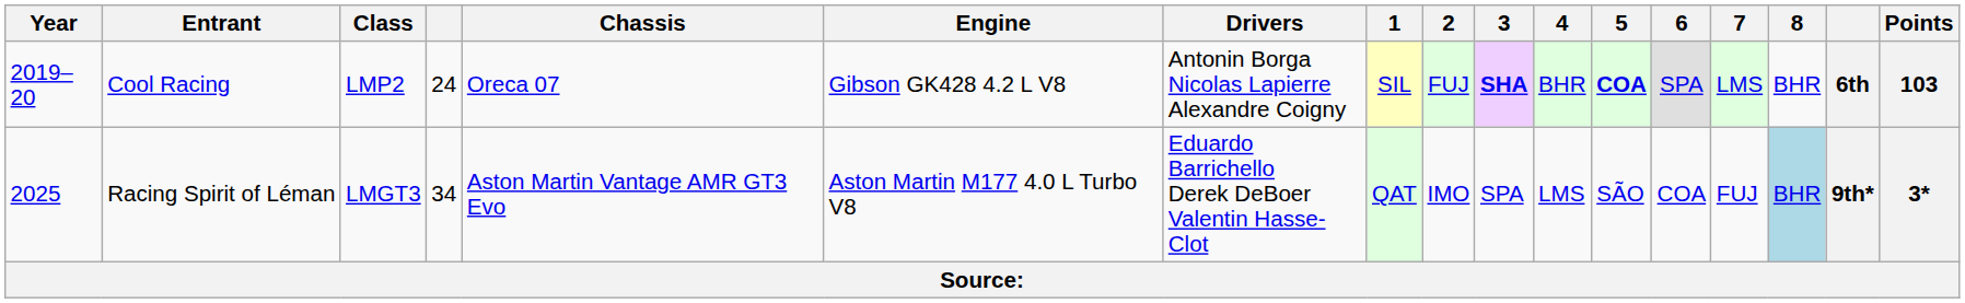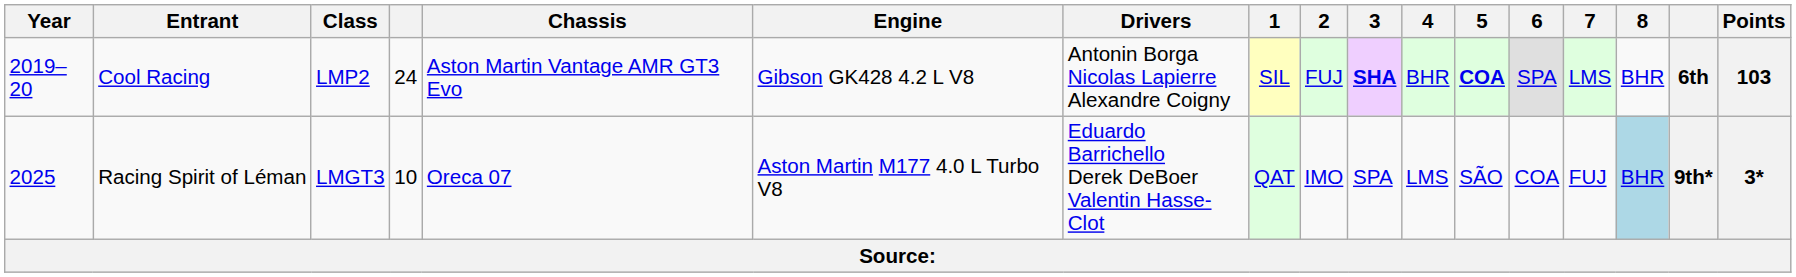Cool Racing | Chassis: Oreca 07 -> Aston Martin Vantage AMR GT3 Evo
Racing Spirit of Léman | column 4: 34 -> 10
Racing Spirit of Léman | Chassis: Aston Martin Vantage AMR GT3 Evo -> Oreca 07
